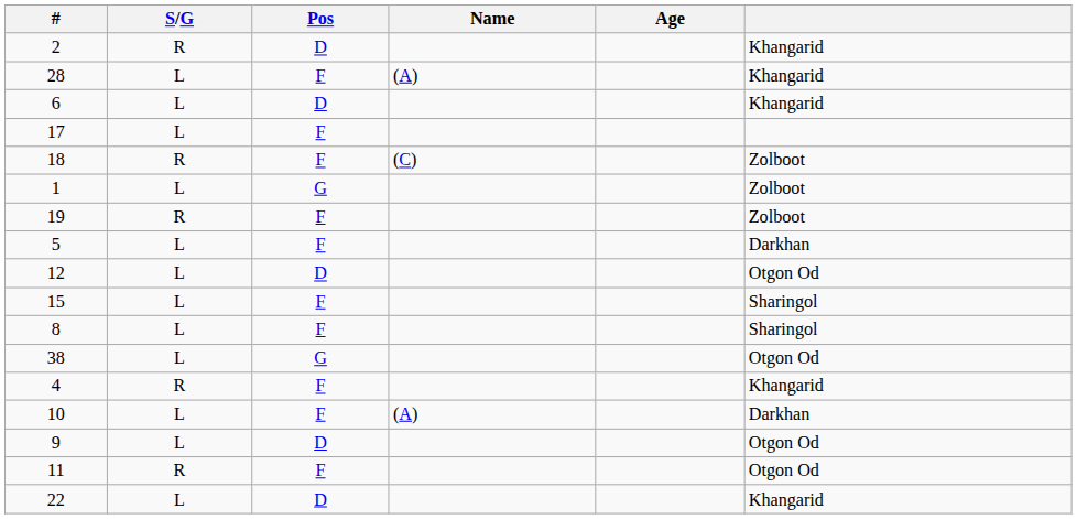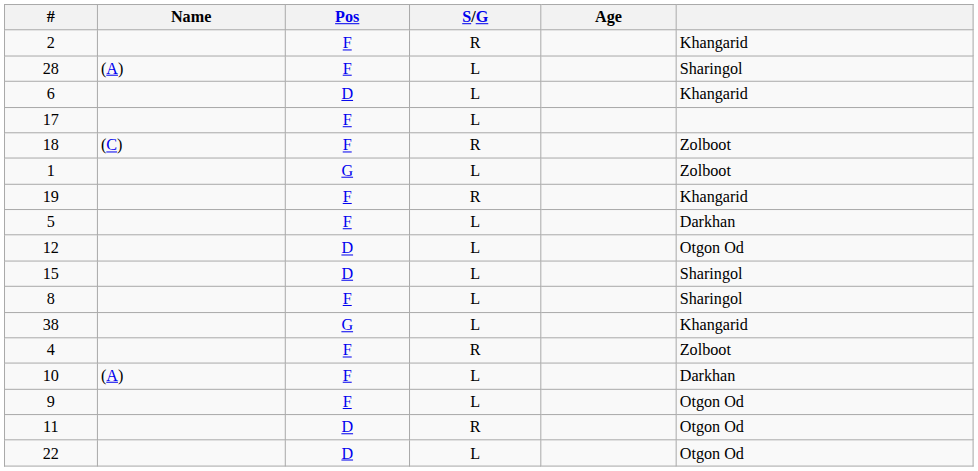columns swapped: Name <-> S/G
2 | Pos: D -> F
28 | column 6: Khangarid -> Sharingol
19 | column 6: Zolboot -> Khangarid
15 | Pos: F -> D
38 | column 6: Otgon Od -> Khangarid
4 | column 6: Khangarid -> Zolboot
9 | Pos: D -> F
11 | Pos: F -> D
22 | column 6: Khangarid -> Otgon Od
